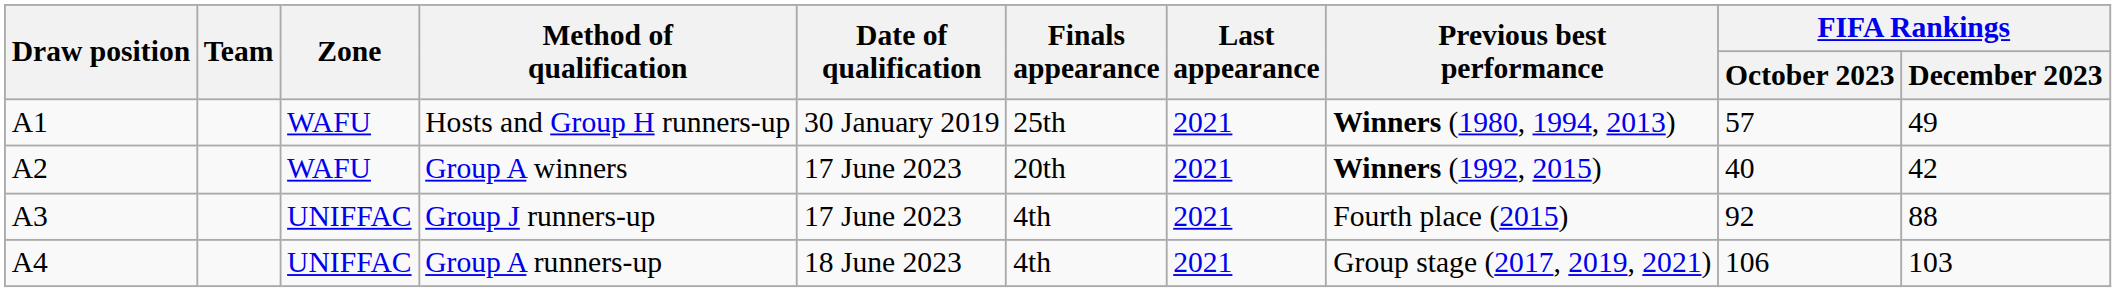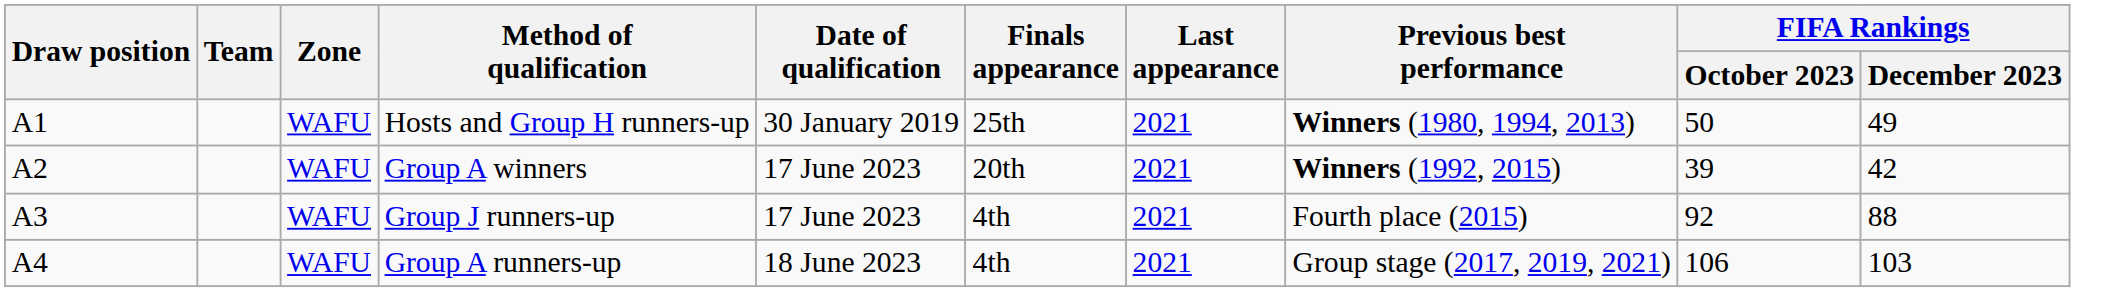Hosts and Group H runners-up | FIFA Rankings / October 2023: 57 -> 50
Group A winners | FIFA Rankings / October 2023: 40 -> 39
Group J runners-up | Zone: UNIFFAC -> WAFU
Group A runners-up | Zone: UNIFFAC -> WAFU
